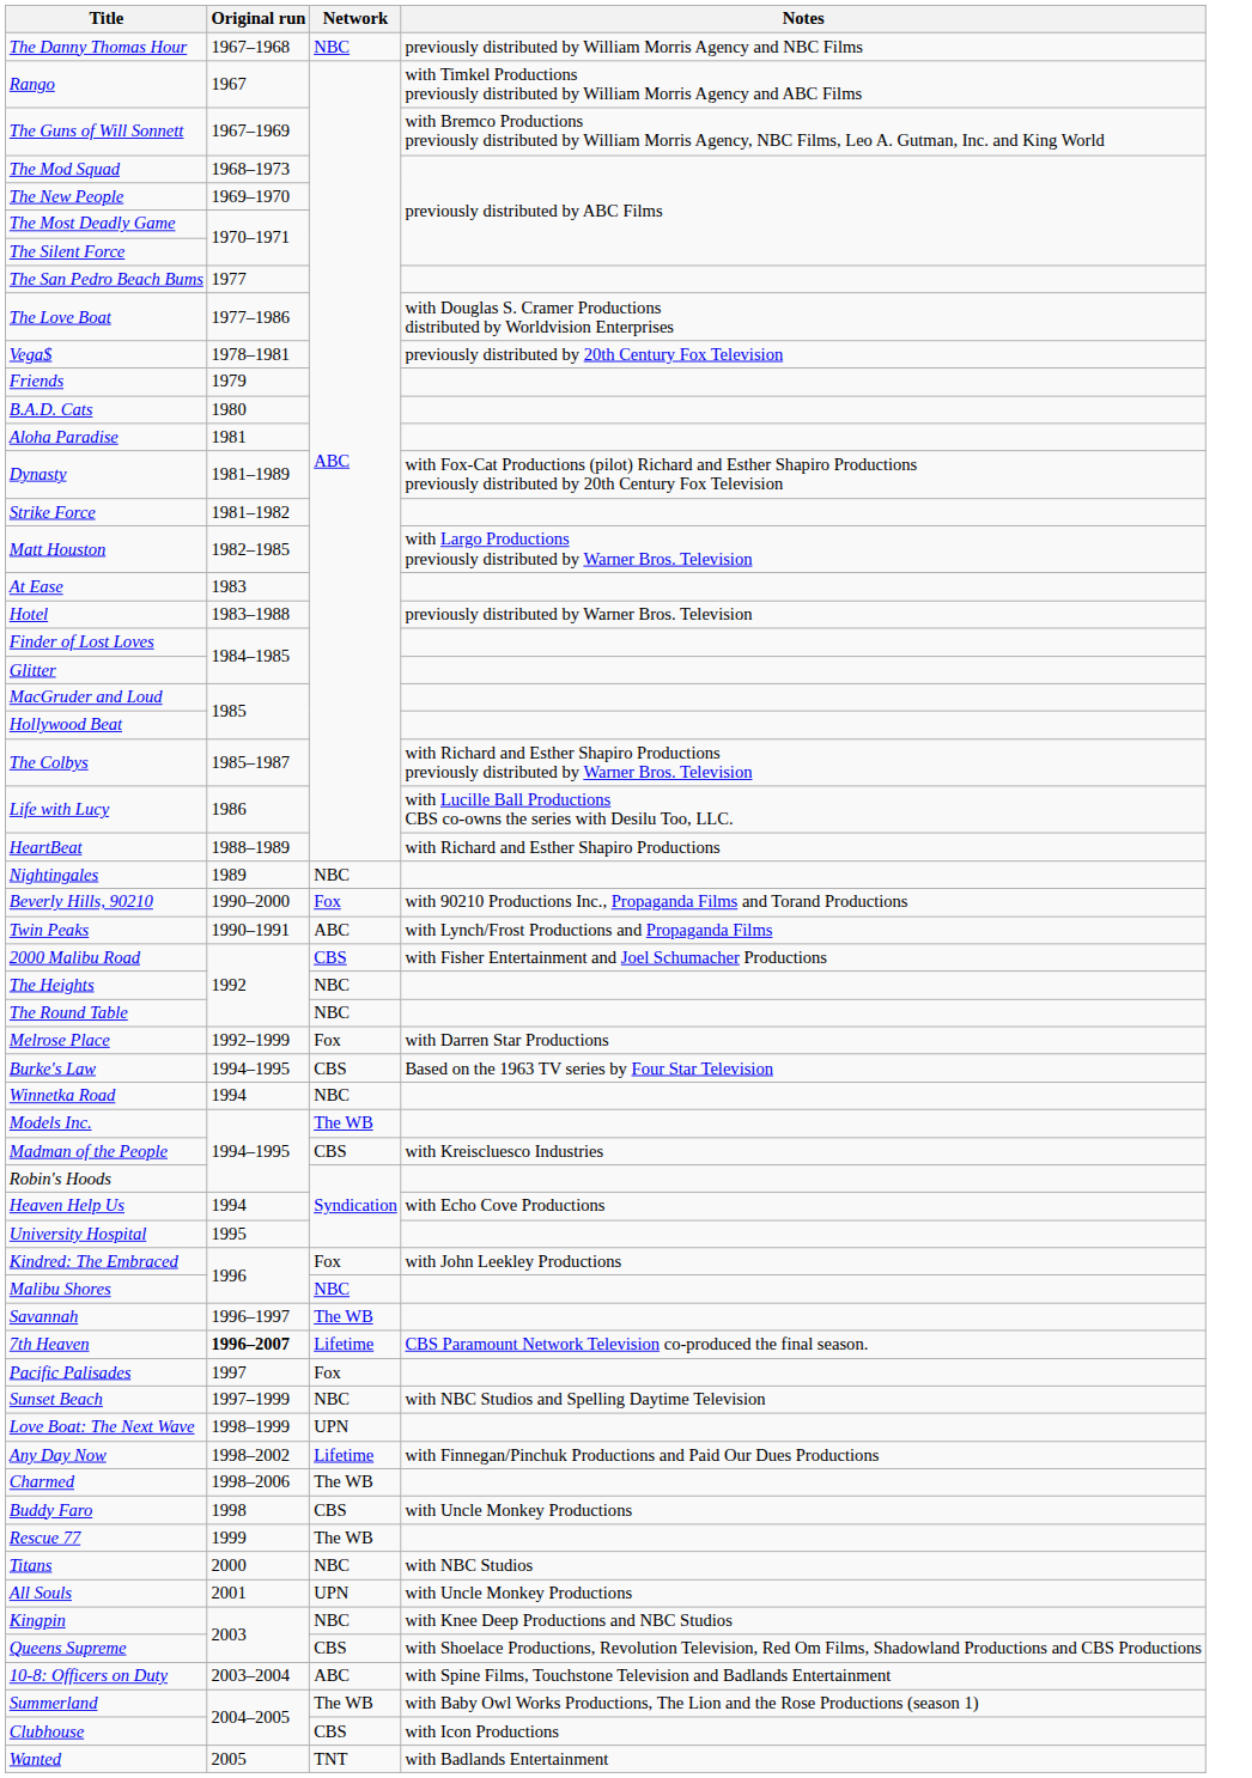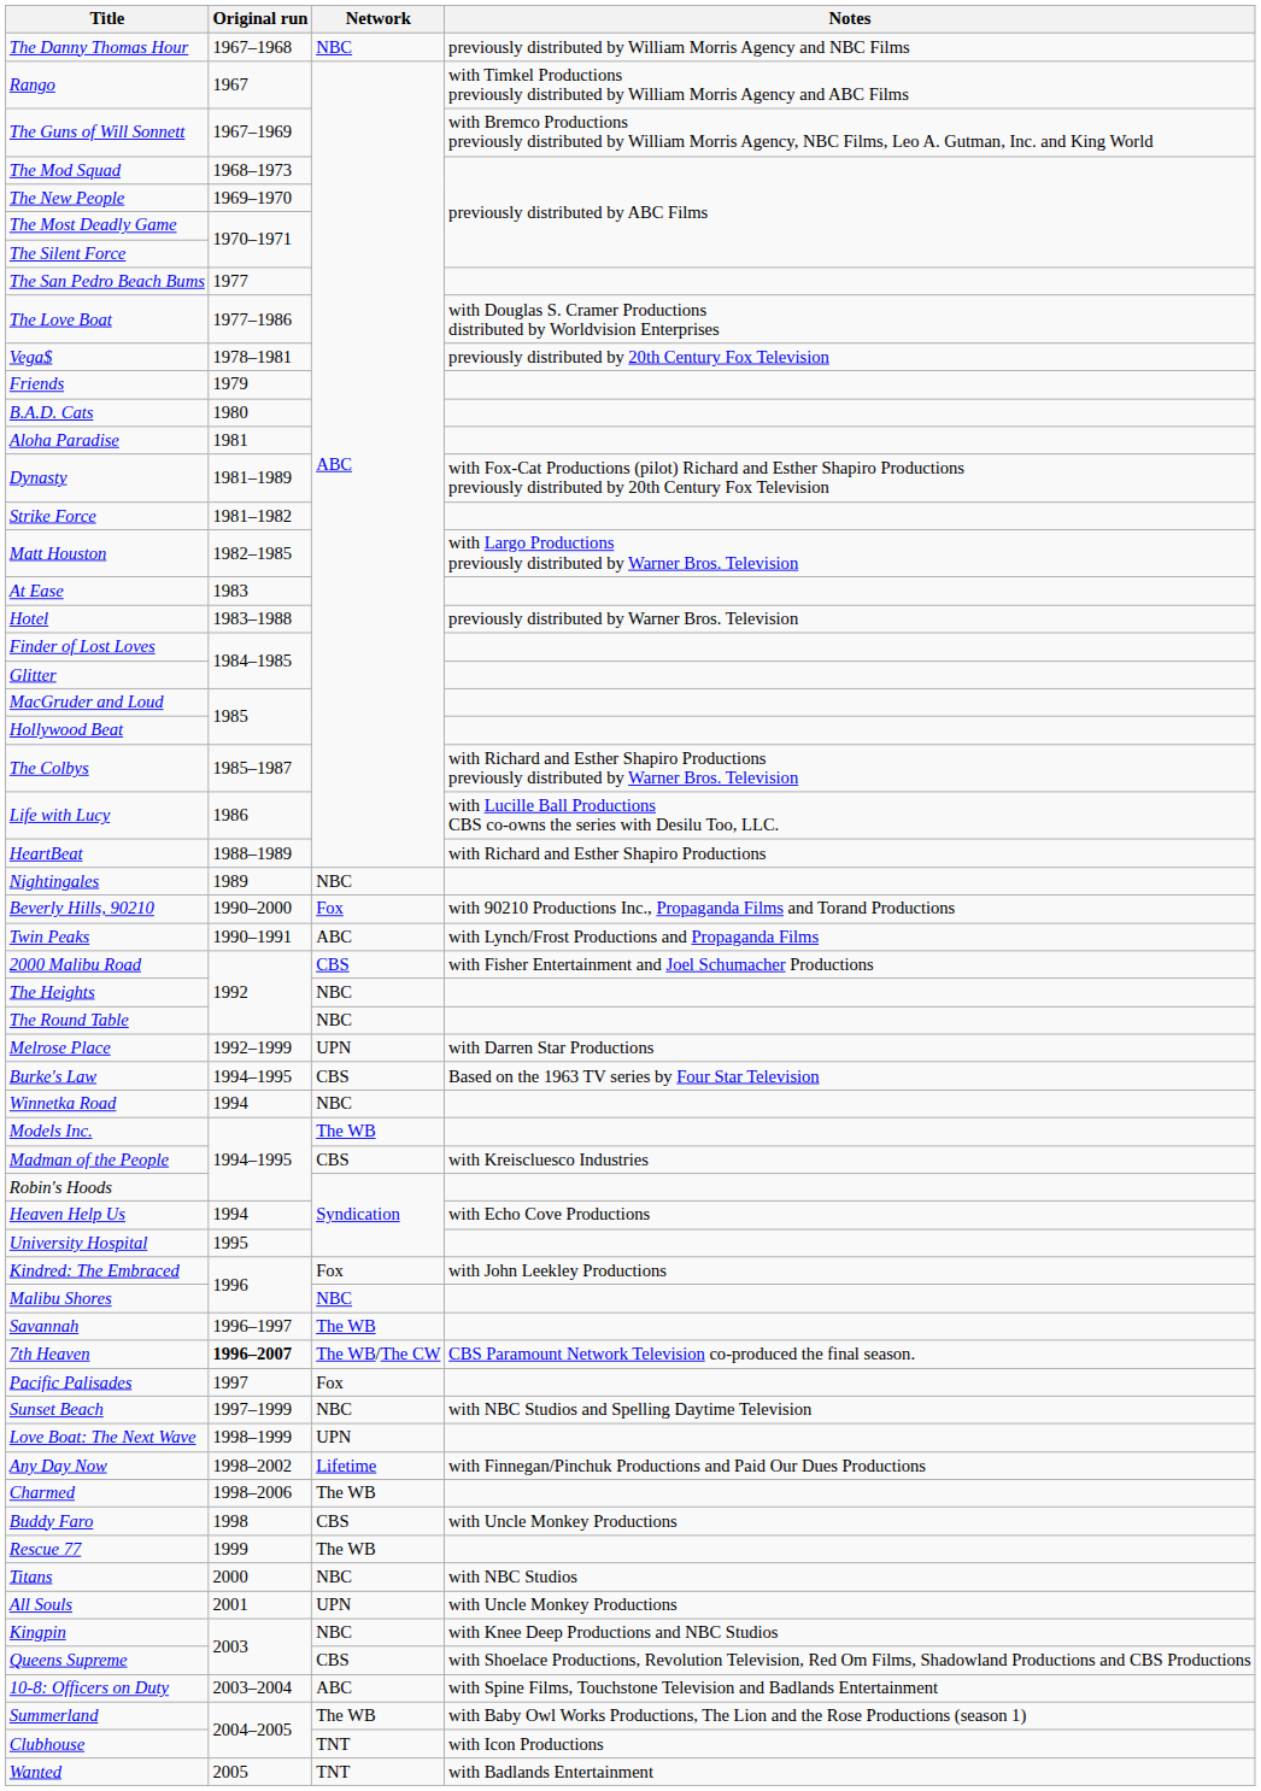Melrose Place | Network: Fox -> UPN
7th Heaven | Network: Lifetime -> The WB/The CW
Clubhouse | Network: CBS -> TNT
